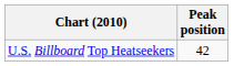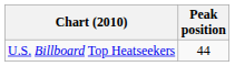U.S. Billboard Top Heatseekers | Peak position: 42 -> 44
